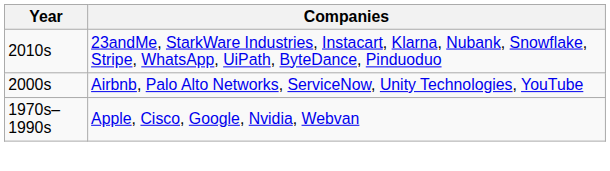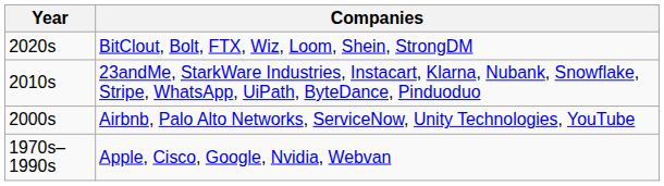+ row: 2020s | BitClout, Bolt, FTX, Wiz, Loom, Shein, StrongDM
